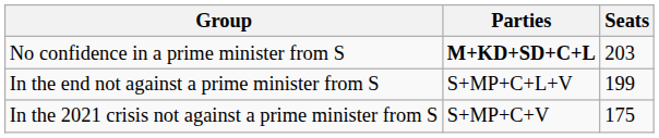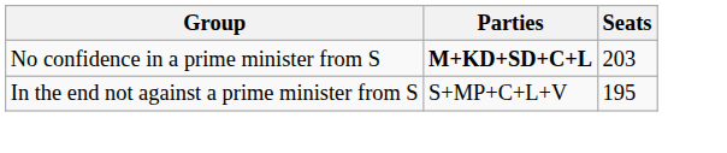In the end not against a prime minister from S | Seats: 199 -> 195
- row: In the 2021 crisis not against a prime minister from S | S+MP+C+V | 175
